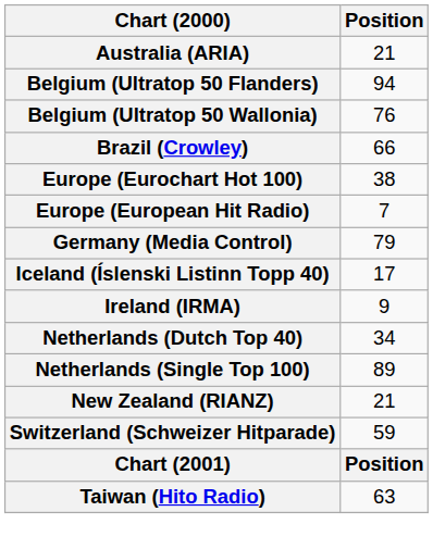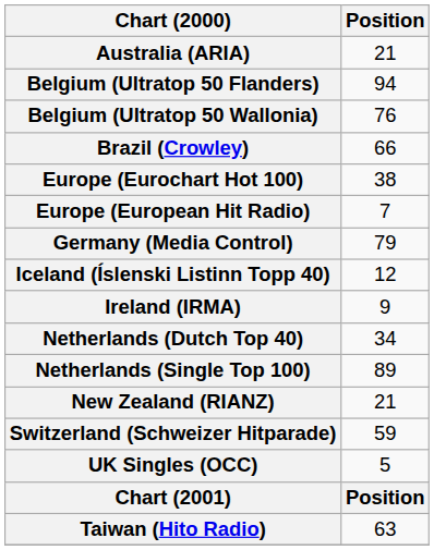Iceland (Íslenski Listinn Topp 40) | Position: 17 -> 12
+ row: UK Singles (OCC) | 5
